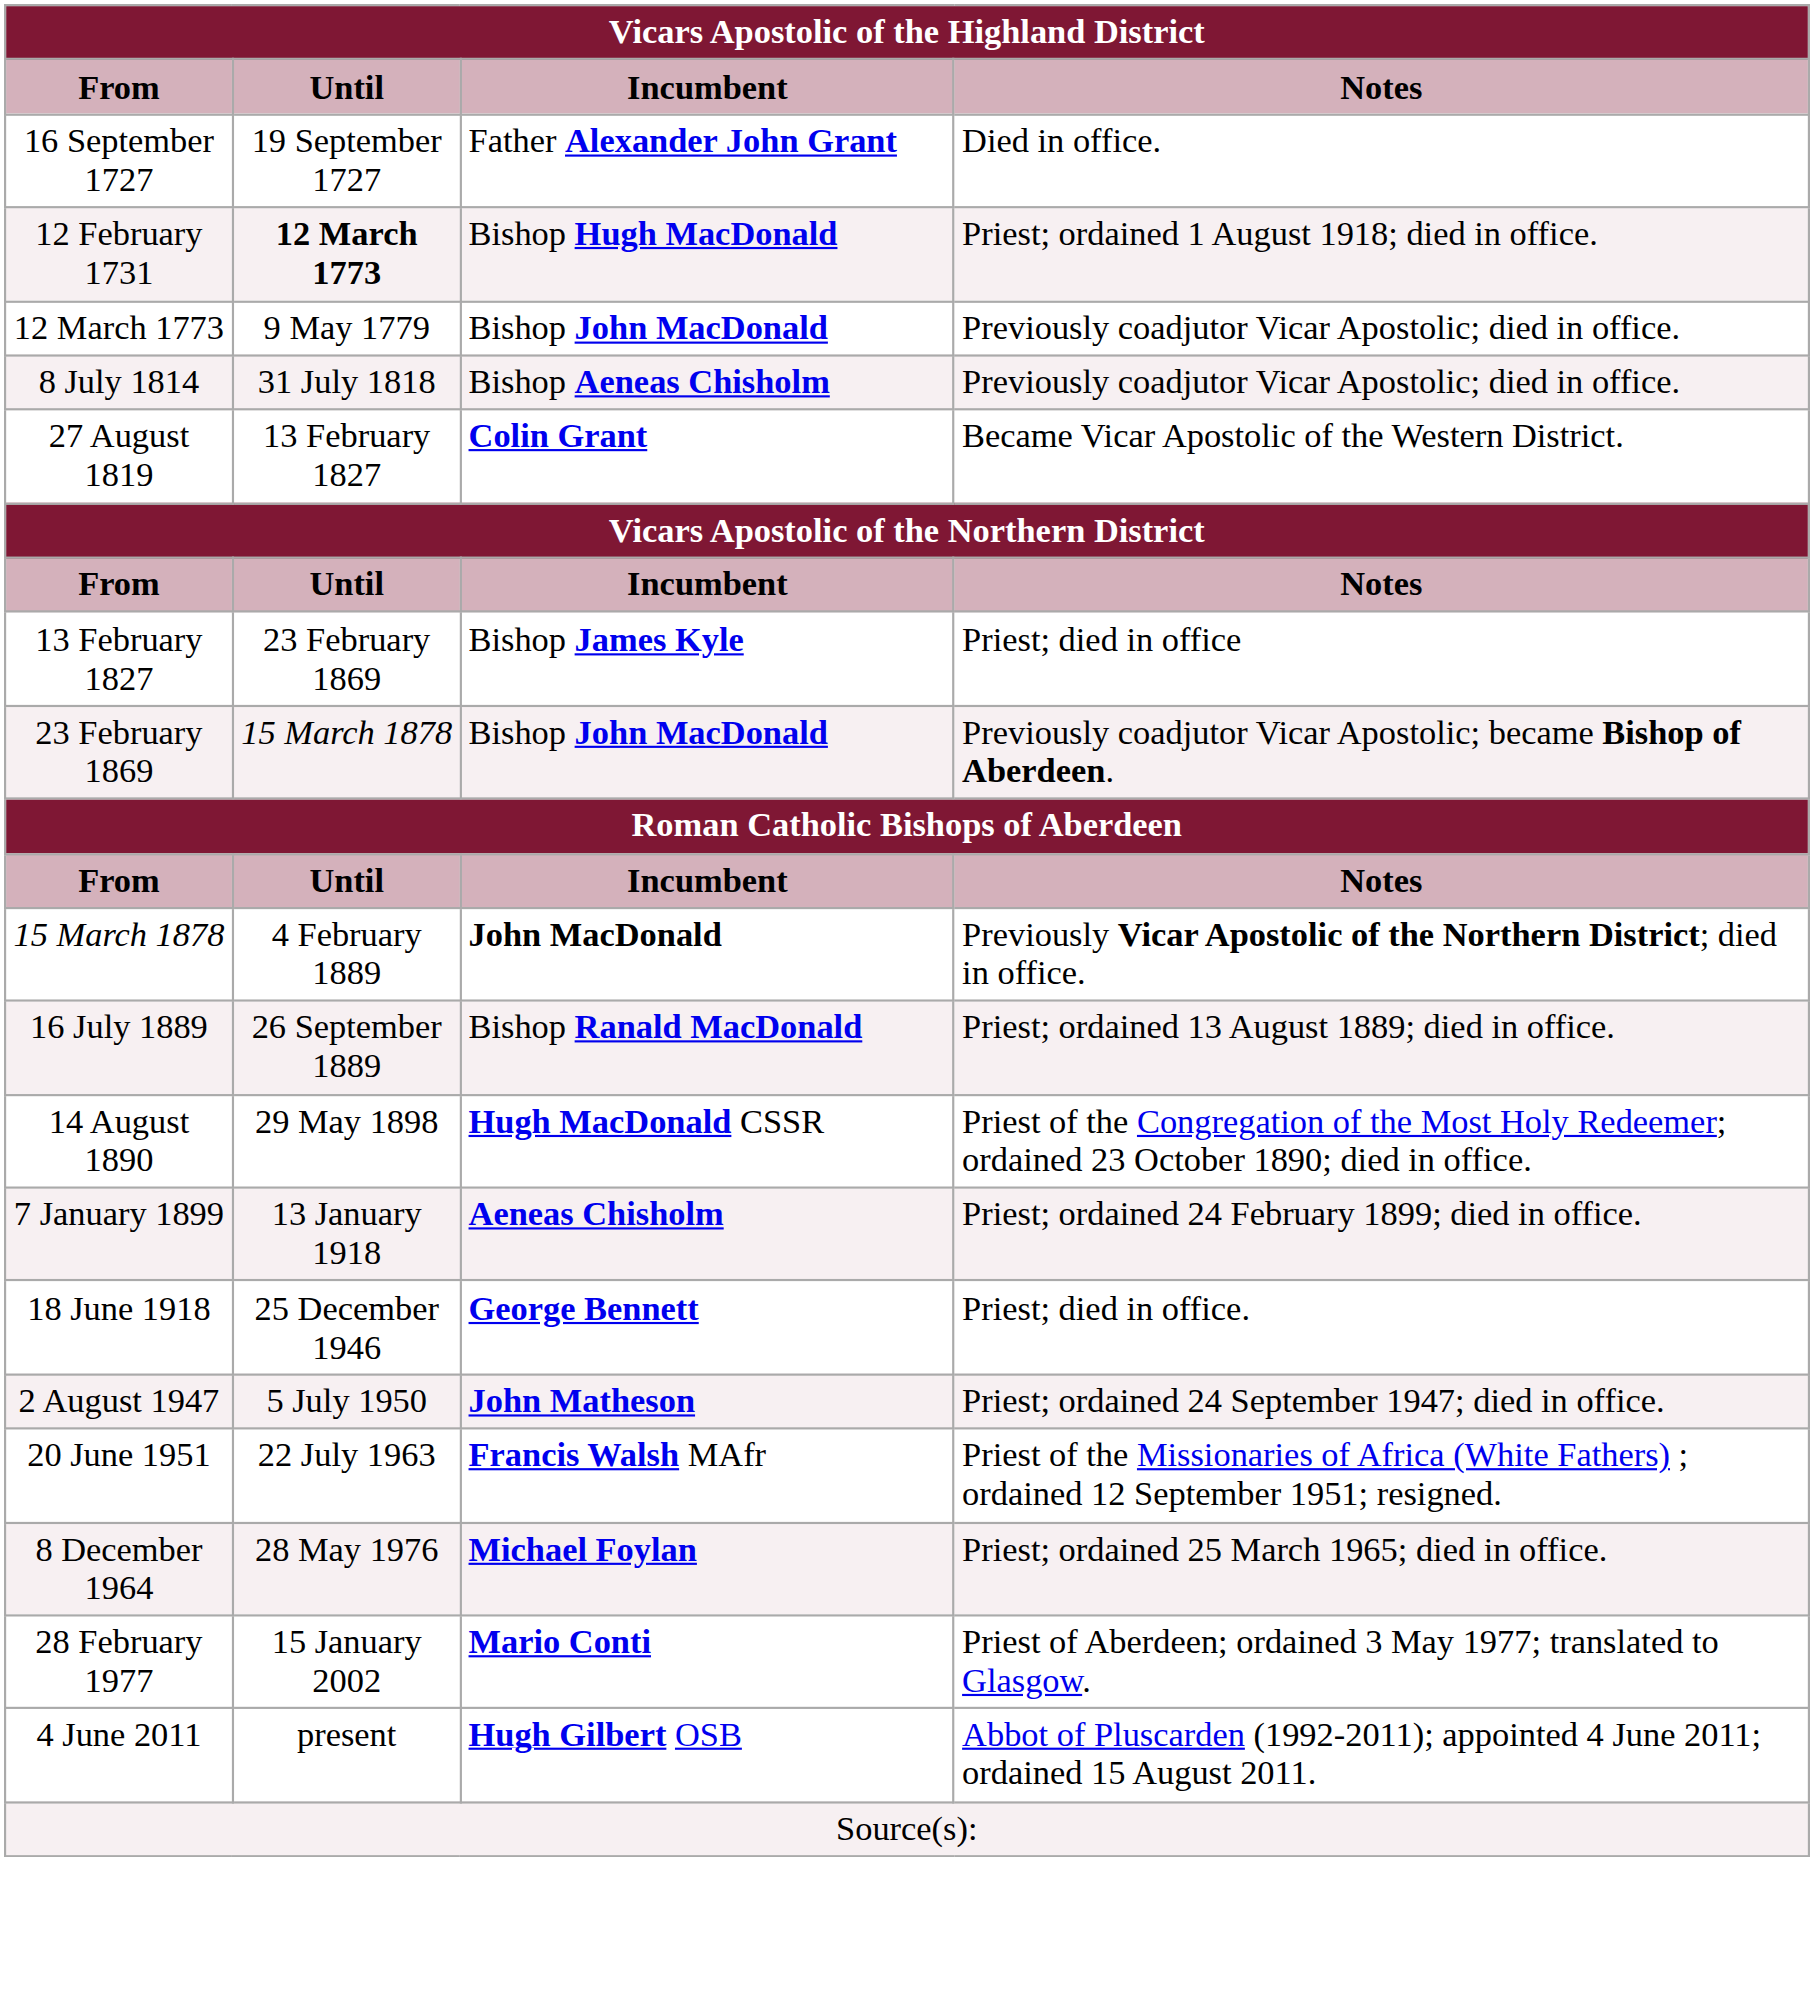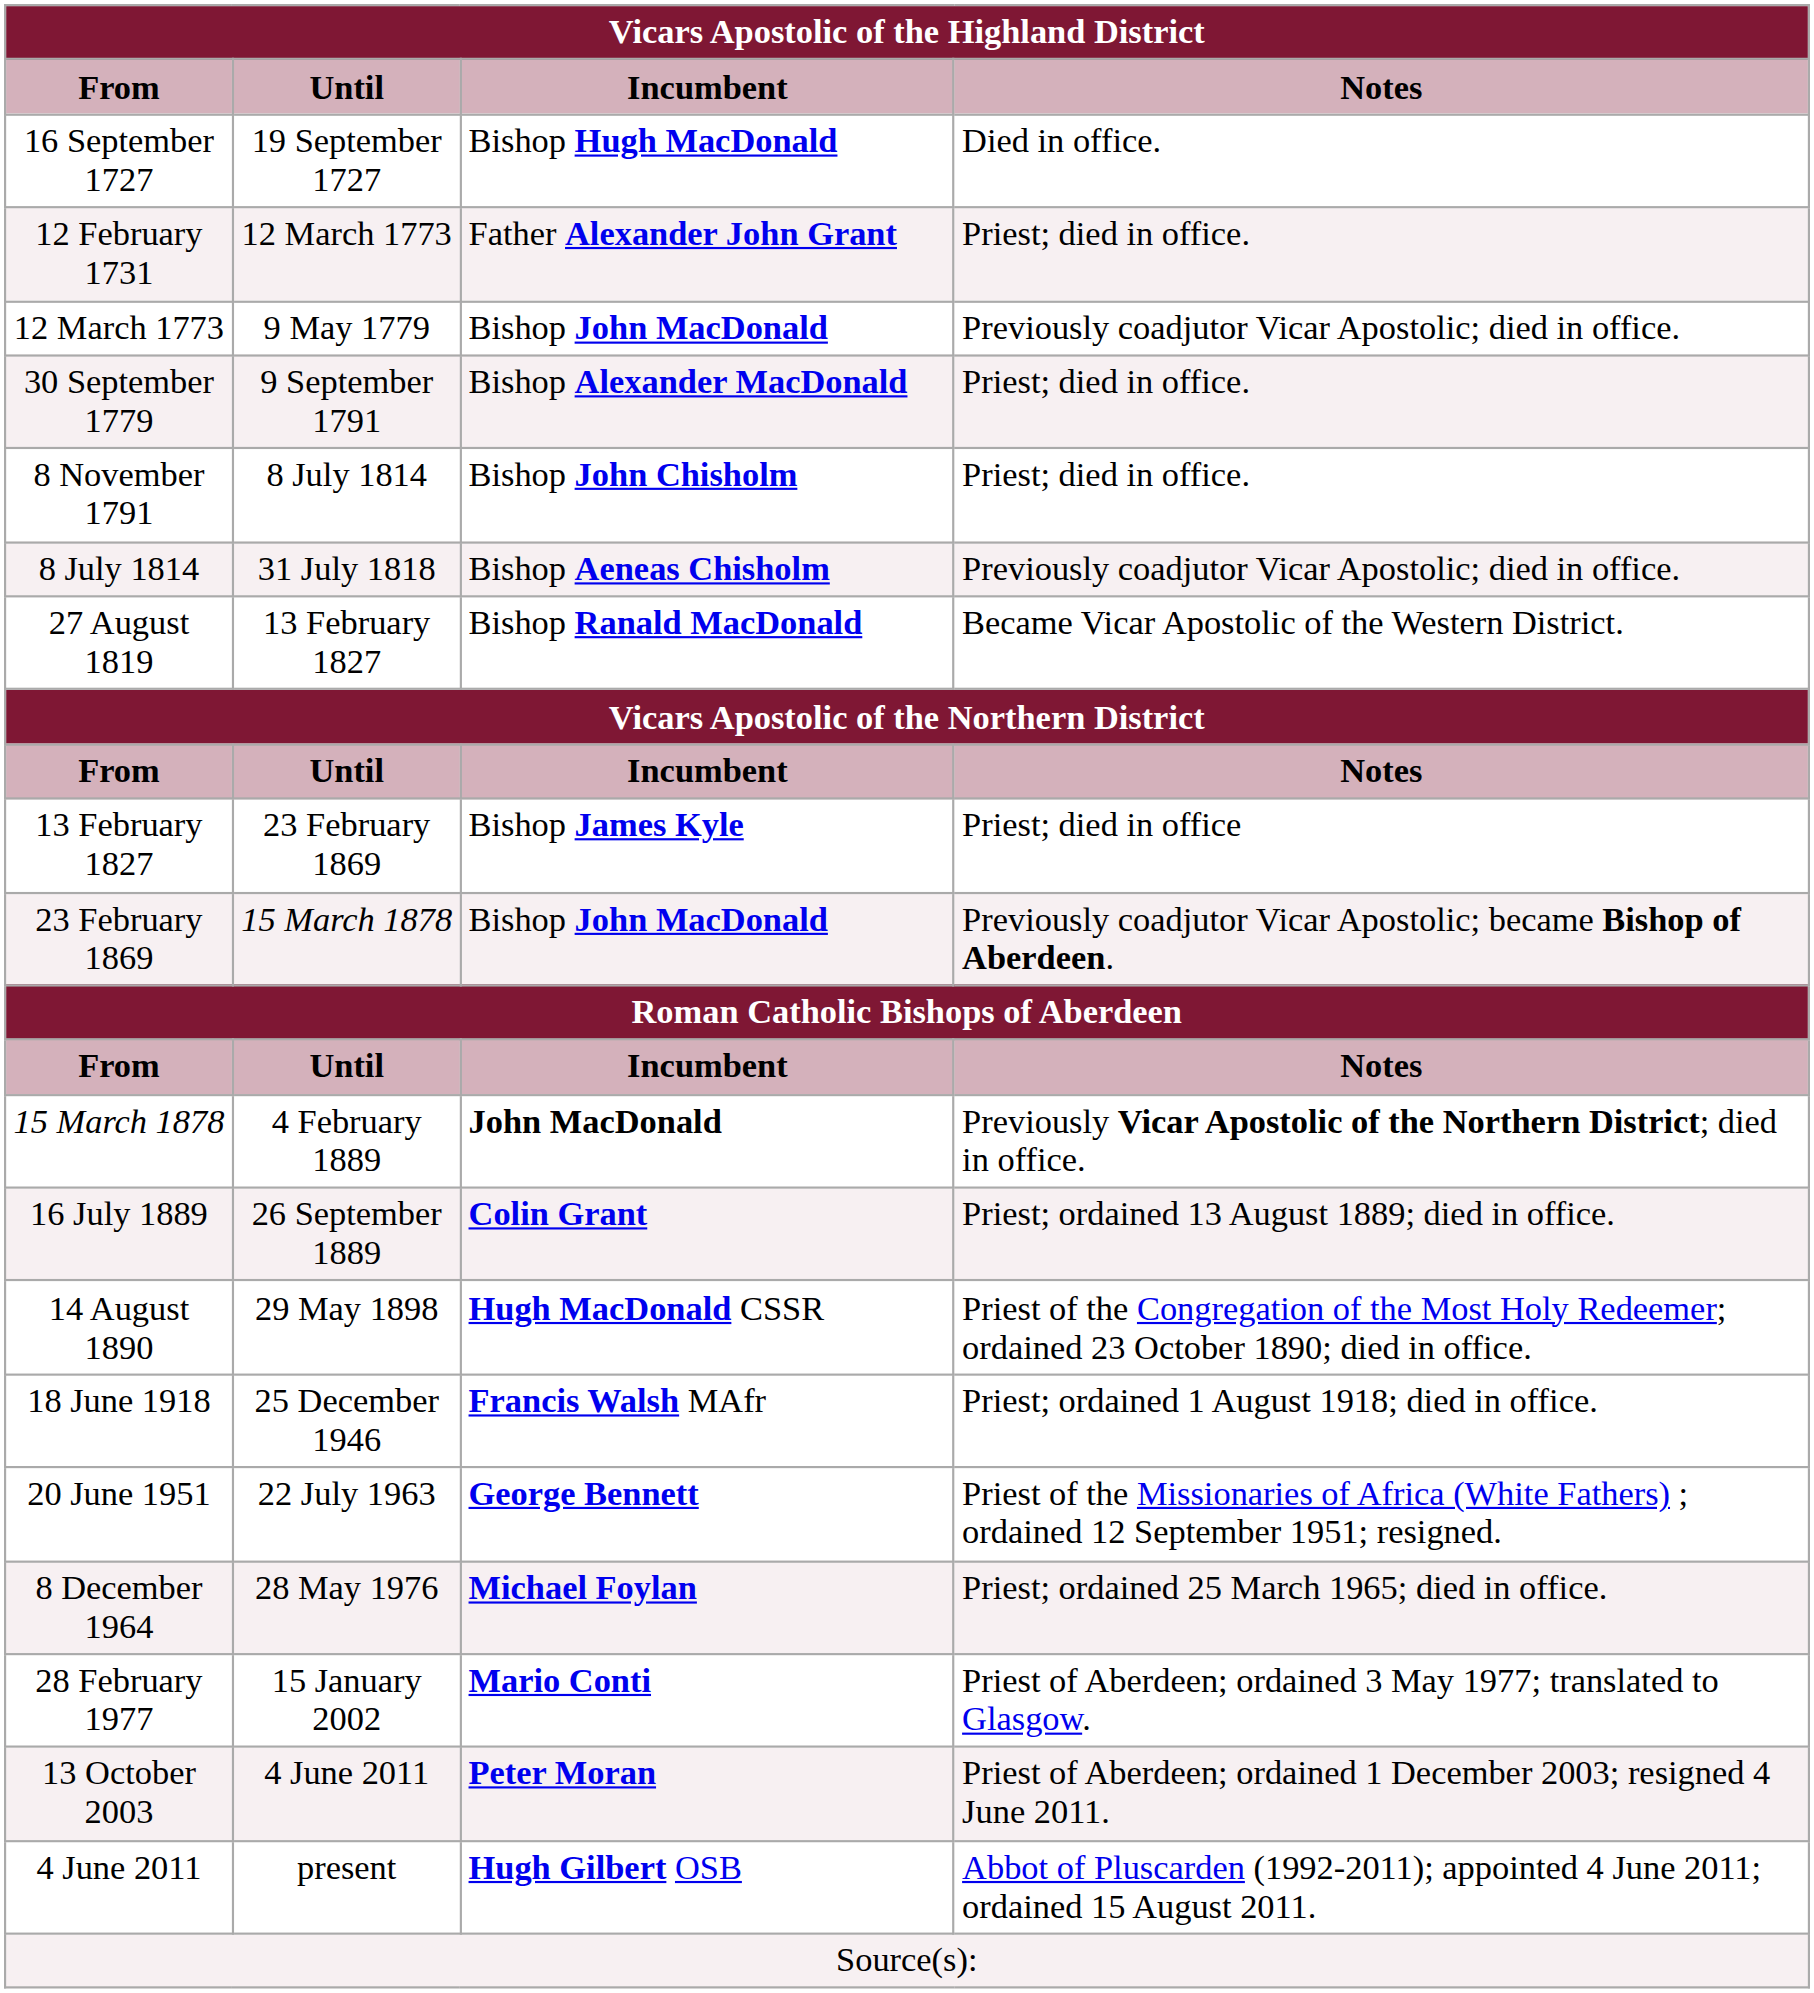16 September 1727 | Incumbent: Father Alexander John Grant -> Bishop Hugh MacDonald
12 February 1731 | Until: bold -> normal
12 February 1731 | Incumbent: Bishop Hugh MacDonald -> Father Alexander John Grant
12 February 1731 | Notes: Priest; ordained 1 August 1918; died in office. -> Priest; died in office.
+ row: 30 September 1779 | 9 September 1791 | Bishop Alexander MacDonald | Priest; died in office.
+ row: 8 November 1791 | 8 July 1814 | Bishop John Chisholm | Priest; died in office.
27 August 1819 | Incumbent: Colin Grant -> Bishop Ranald MacDonald
16 July 1889 | Incumbent: Bishop Ranald MacDonald -> Colin Grant
- row: 7 January 1899 | 13 January 1918 | Aeneas Chisholm | Priest; ordained 24 February 1899; died in office.
18 June 1918 | Incumbent: George Bennett -> Francis Walsh MAfr
18 June 1918 | Notes: Priest; died in office. -> Priest; ordained 1 August 1918; died in office.
- row: 2 August 1947 | 5 July 1950 | John Matheson | Priest; ordained 24 September 1947; died in office.
20 June 1951 | Incumbent: Francis Walsh MAfr -> George Bennett
+ row: 13 October 2003 | 4 June 2011 | Peter Moran | Priest of Aberdeen; ordained 1 December 2003; resigned 4 June 2011.
